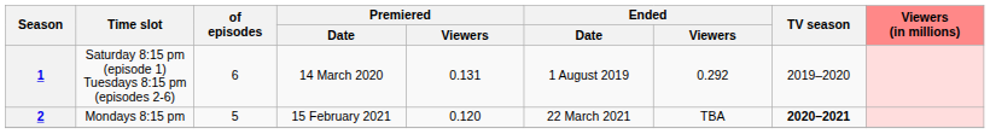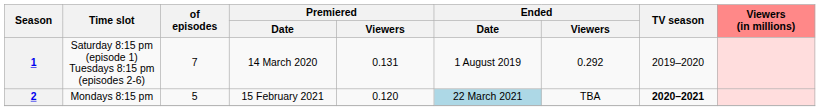1 | of episodes: 6 -> 7
2 | Ended / Date: no background -> lightblue background
